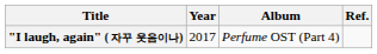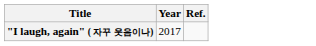- column: Album | Perfume OST (Part 4)
